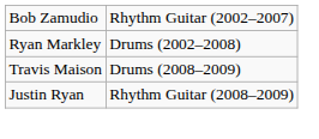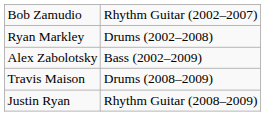+ row: Alex Zabolotsky | Bass (2002–2009)
